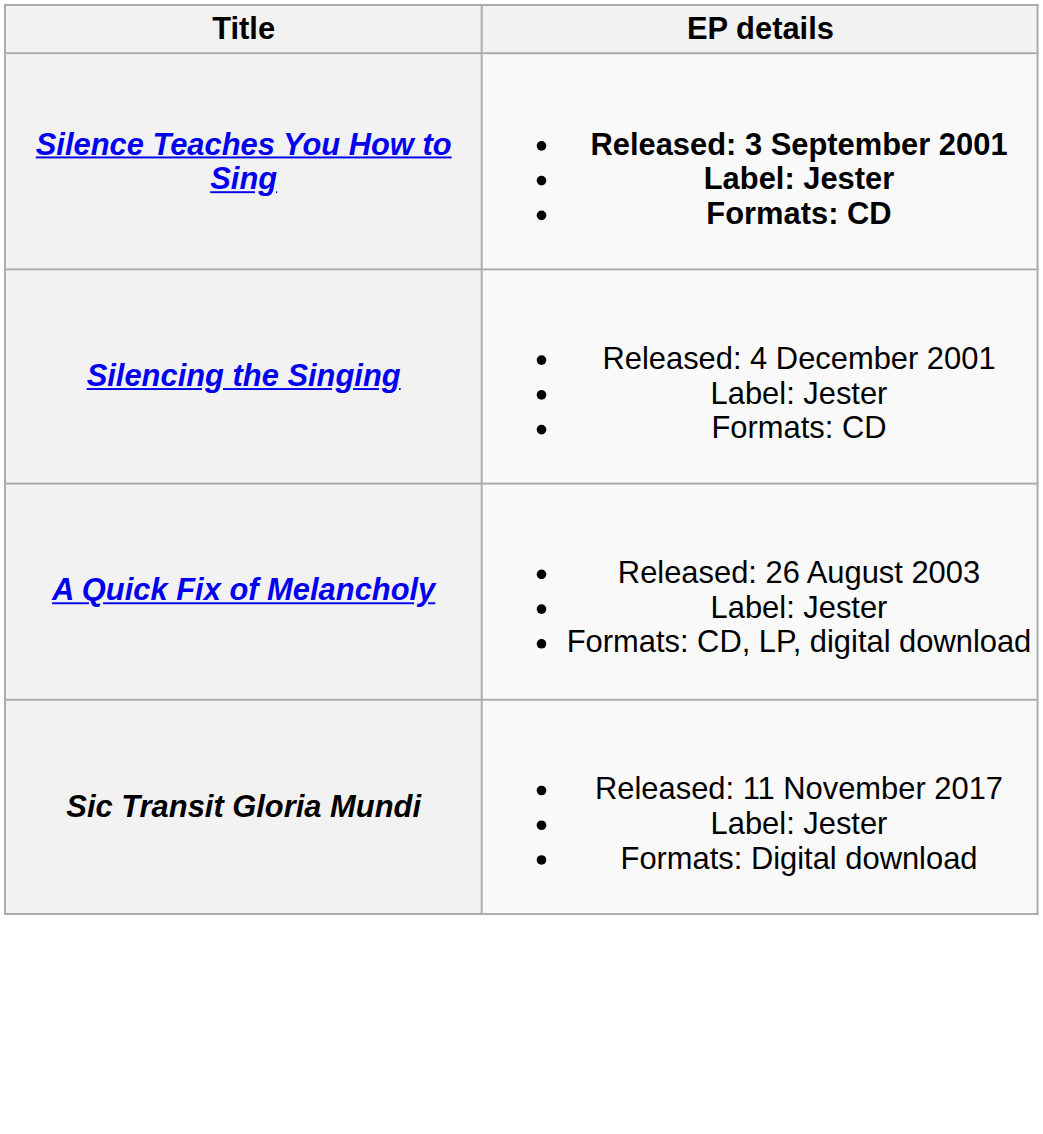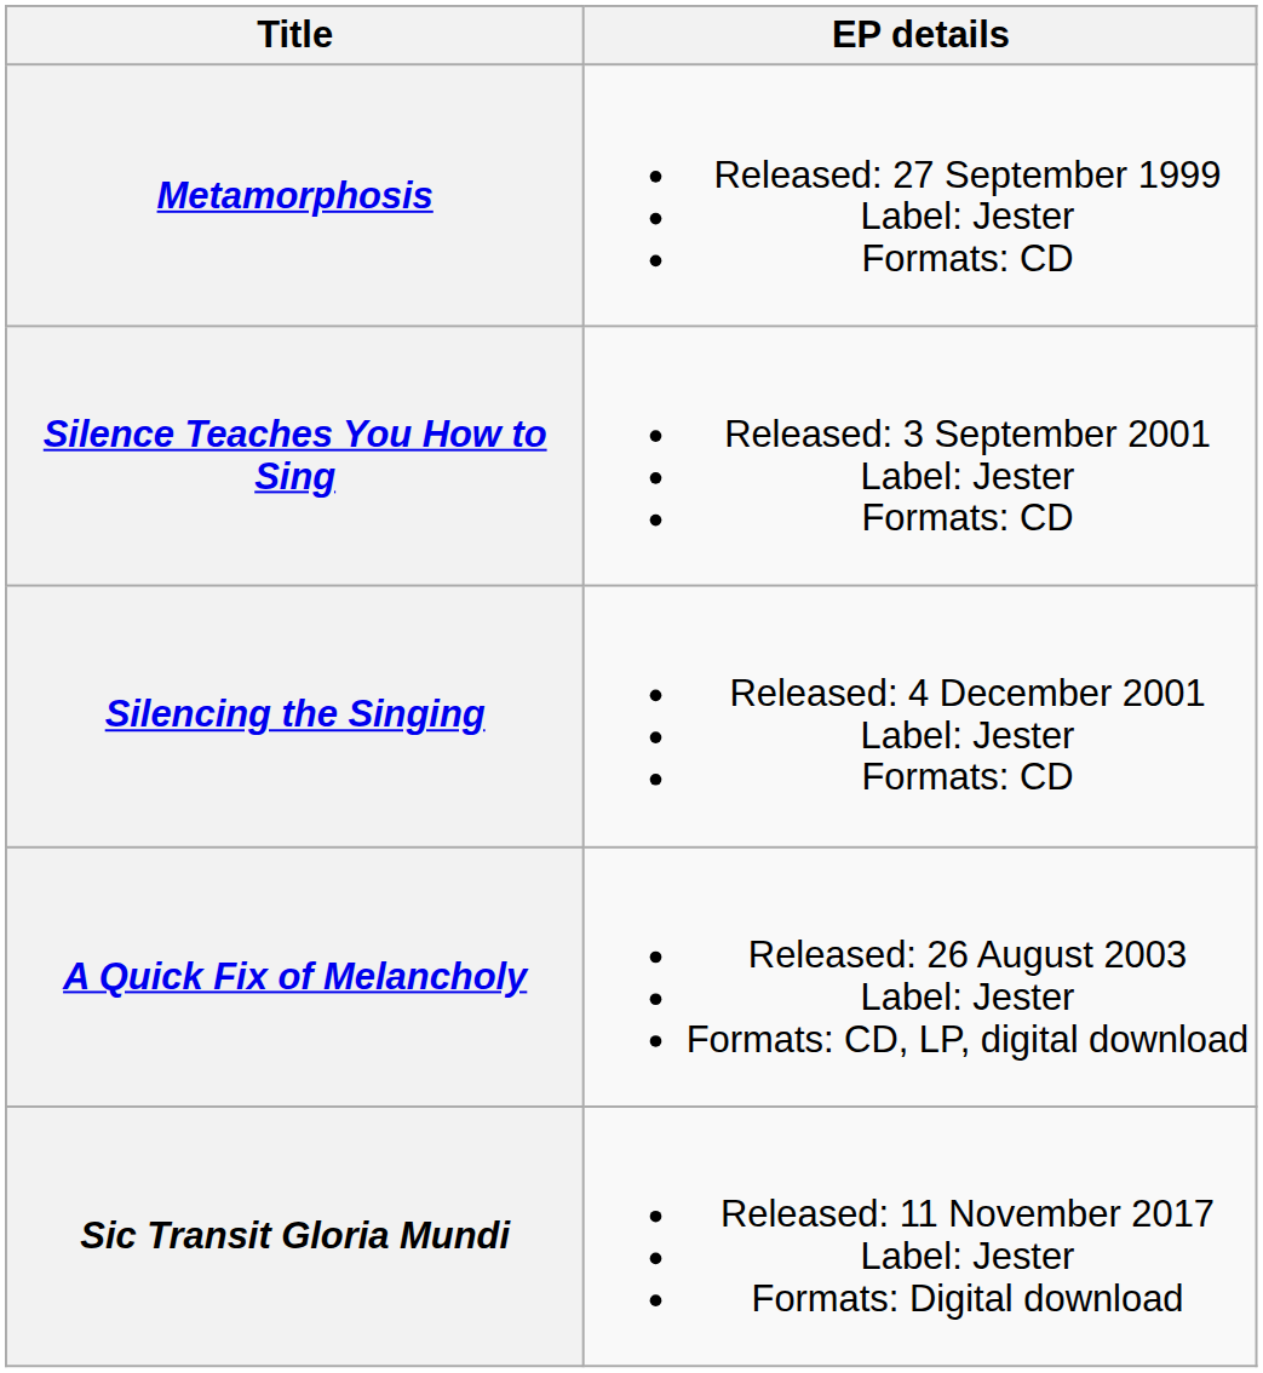+ row: Metamorphosis | Released: 27 September 1999 Label: Jester Formats: CD
Silence Teaches You How to Sing | EP details: bold -> normal
